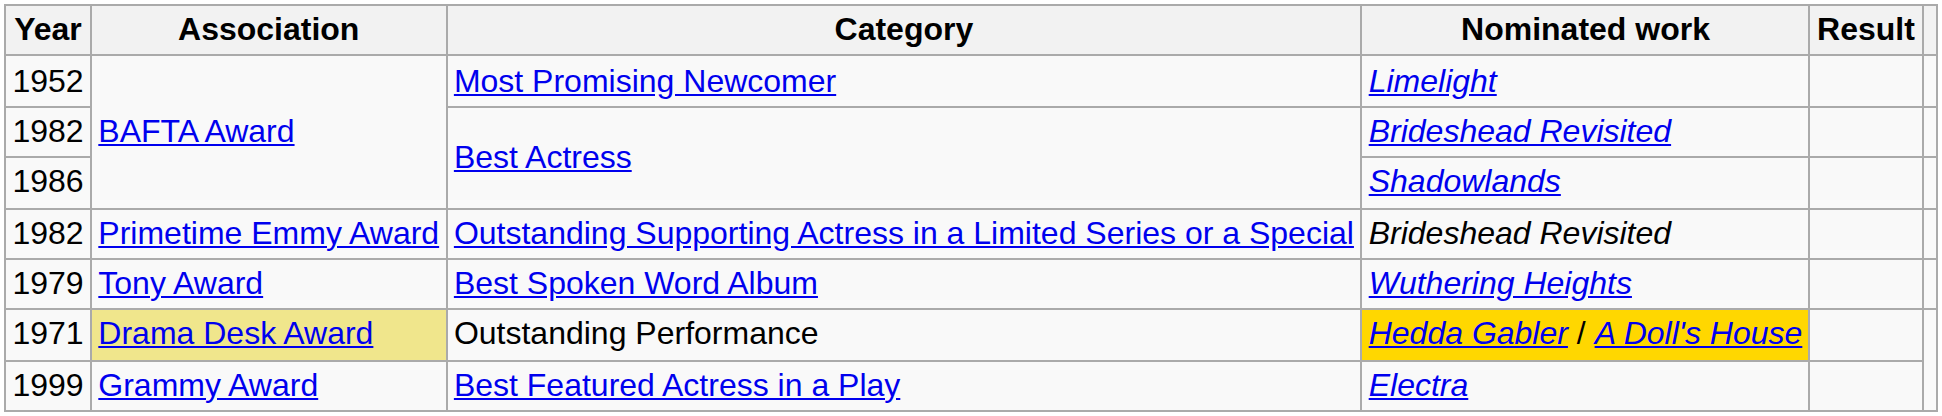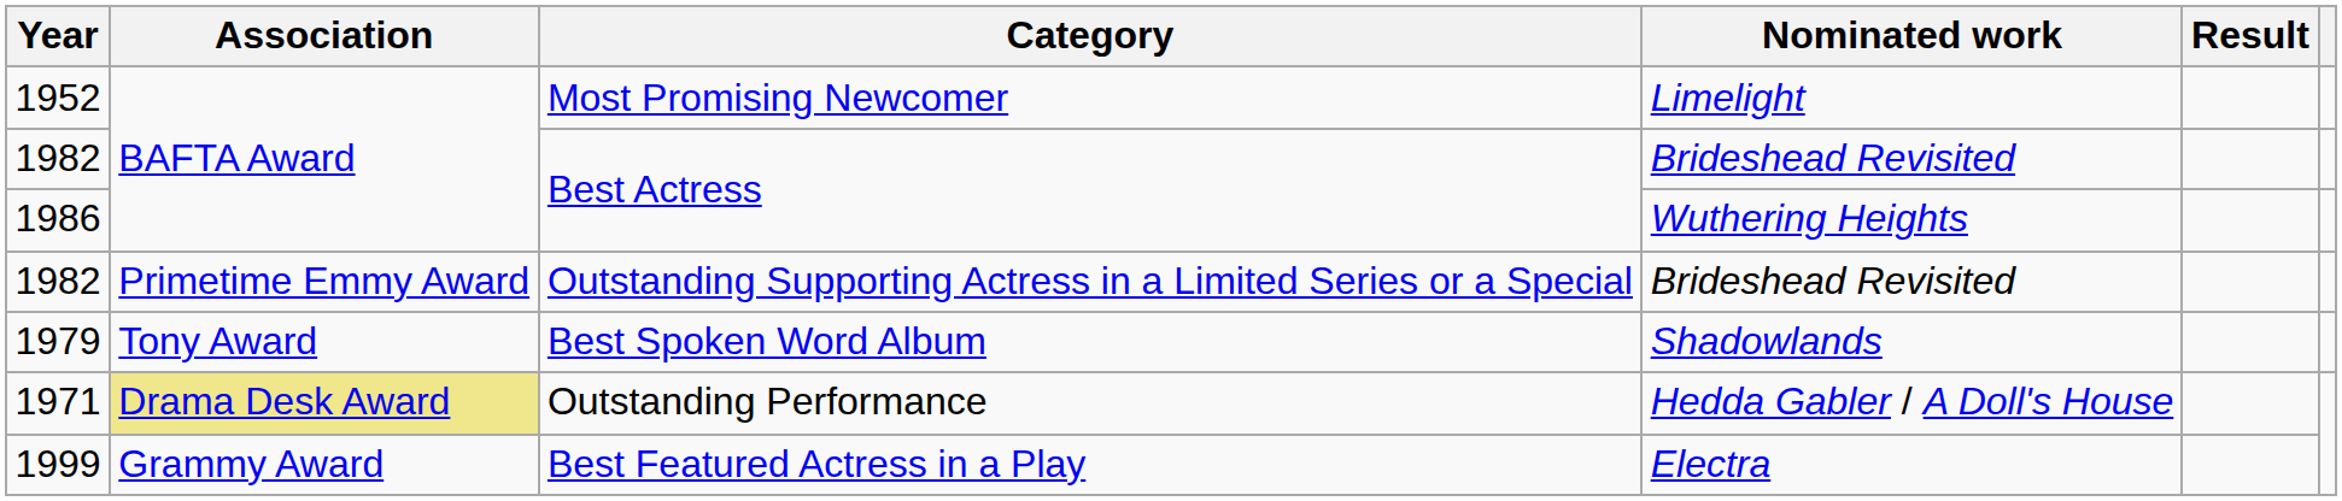1986 | Nominated work: Shadowlands -> Wuthering Heights
1979 | Nominated work: Wuthering Heights -> Shadowlands
1971 | Nominated work: gold background -> no background
